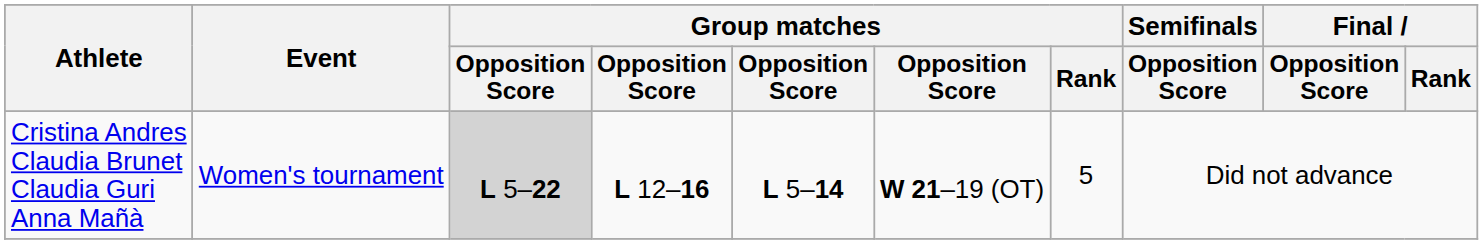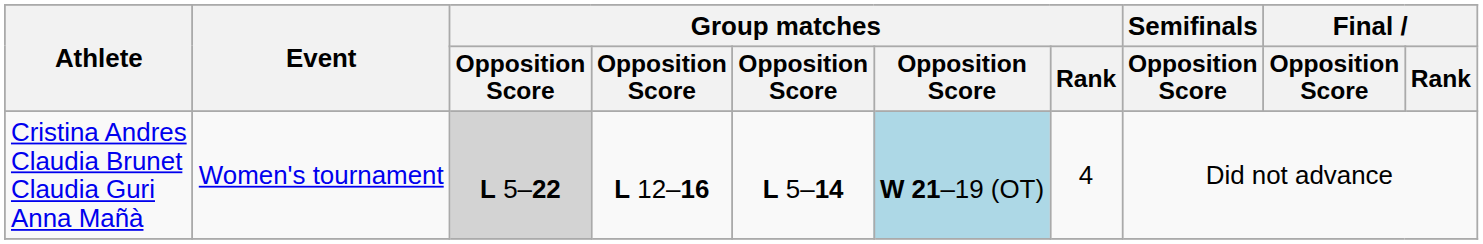Cristina Andres Claudia Brunet Claudia Guri Anna Mañà | column 6: no background -> lightblue background
Cristina Andres Claudia Brunet Claudia Guri Anna Mañà | Group matches / Rank: 5 -> 4
